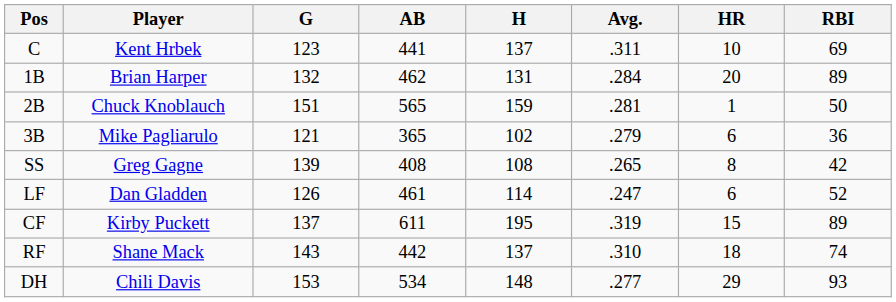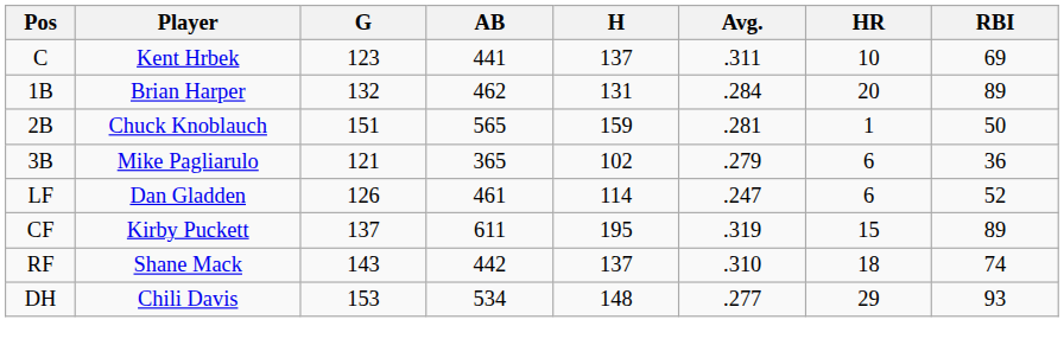- row: SS | Greg Gagne | 139 | 408 | 108 | .265 | 8 | 42
